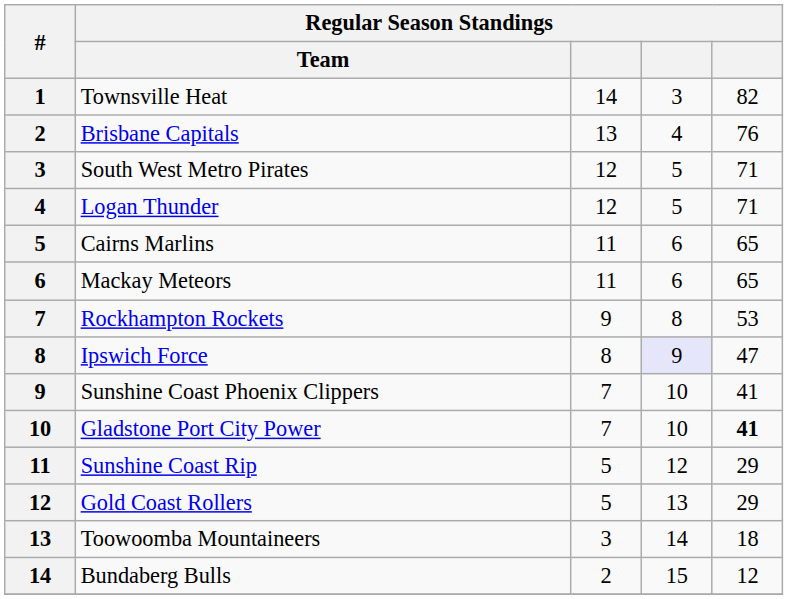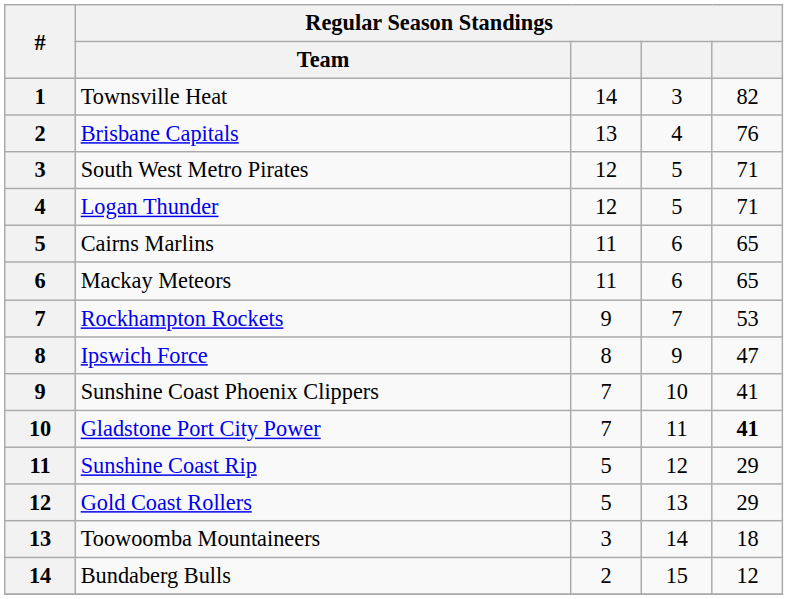Rockhampton Rockets | column 4: 8 -> 7
Ipswich Force | column 4: lavender background -> no background
Gladstone Port City Power | column 4: 10 -> 11
